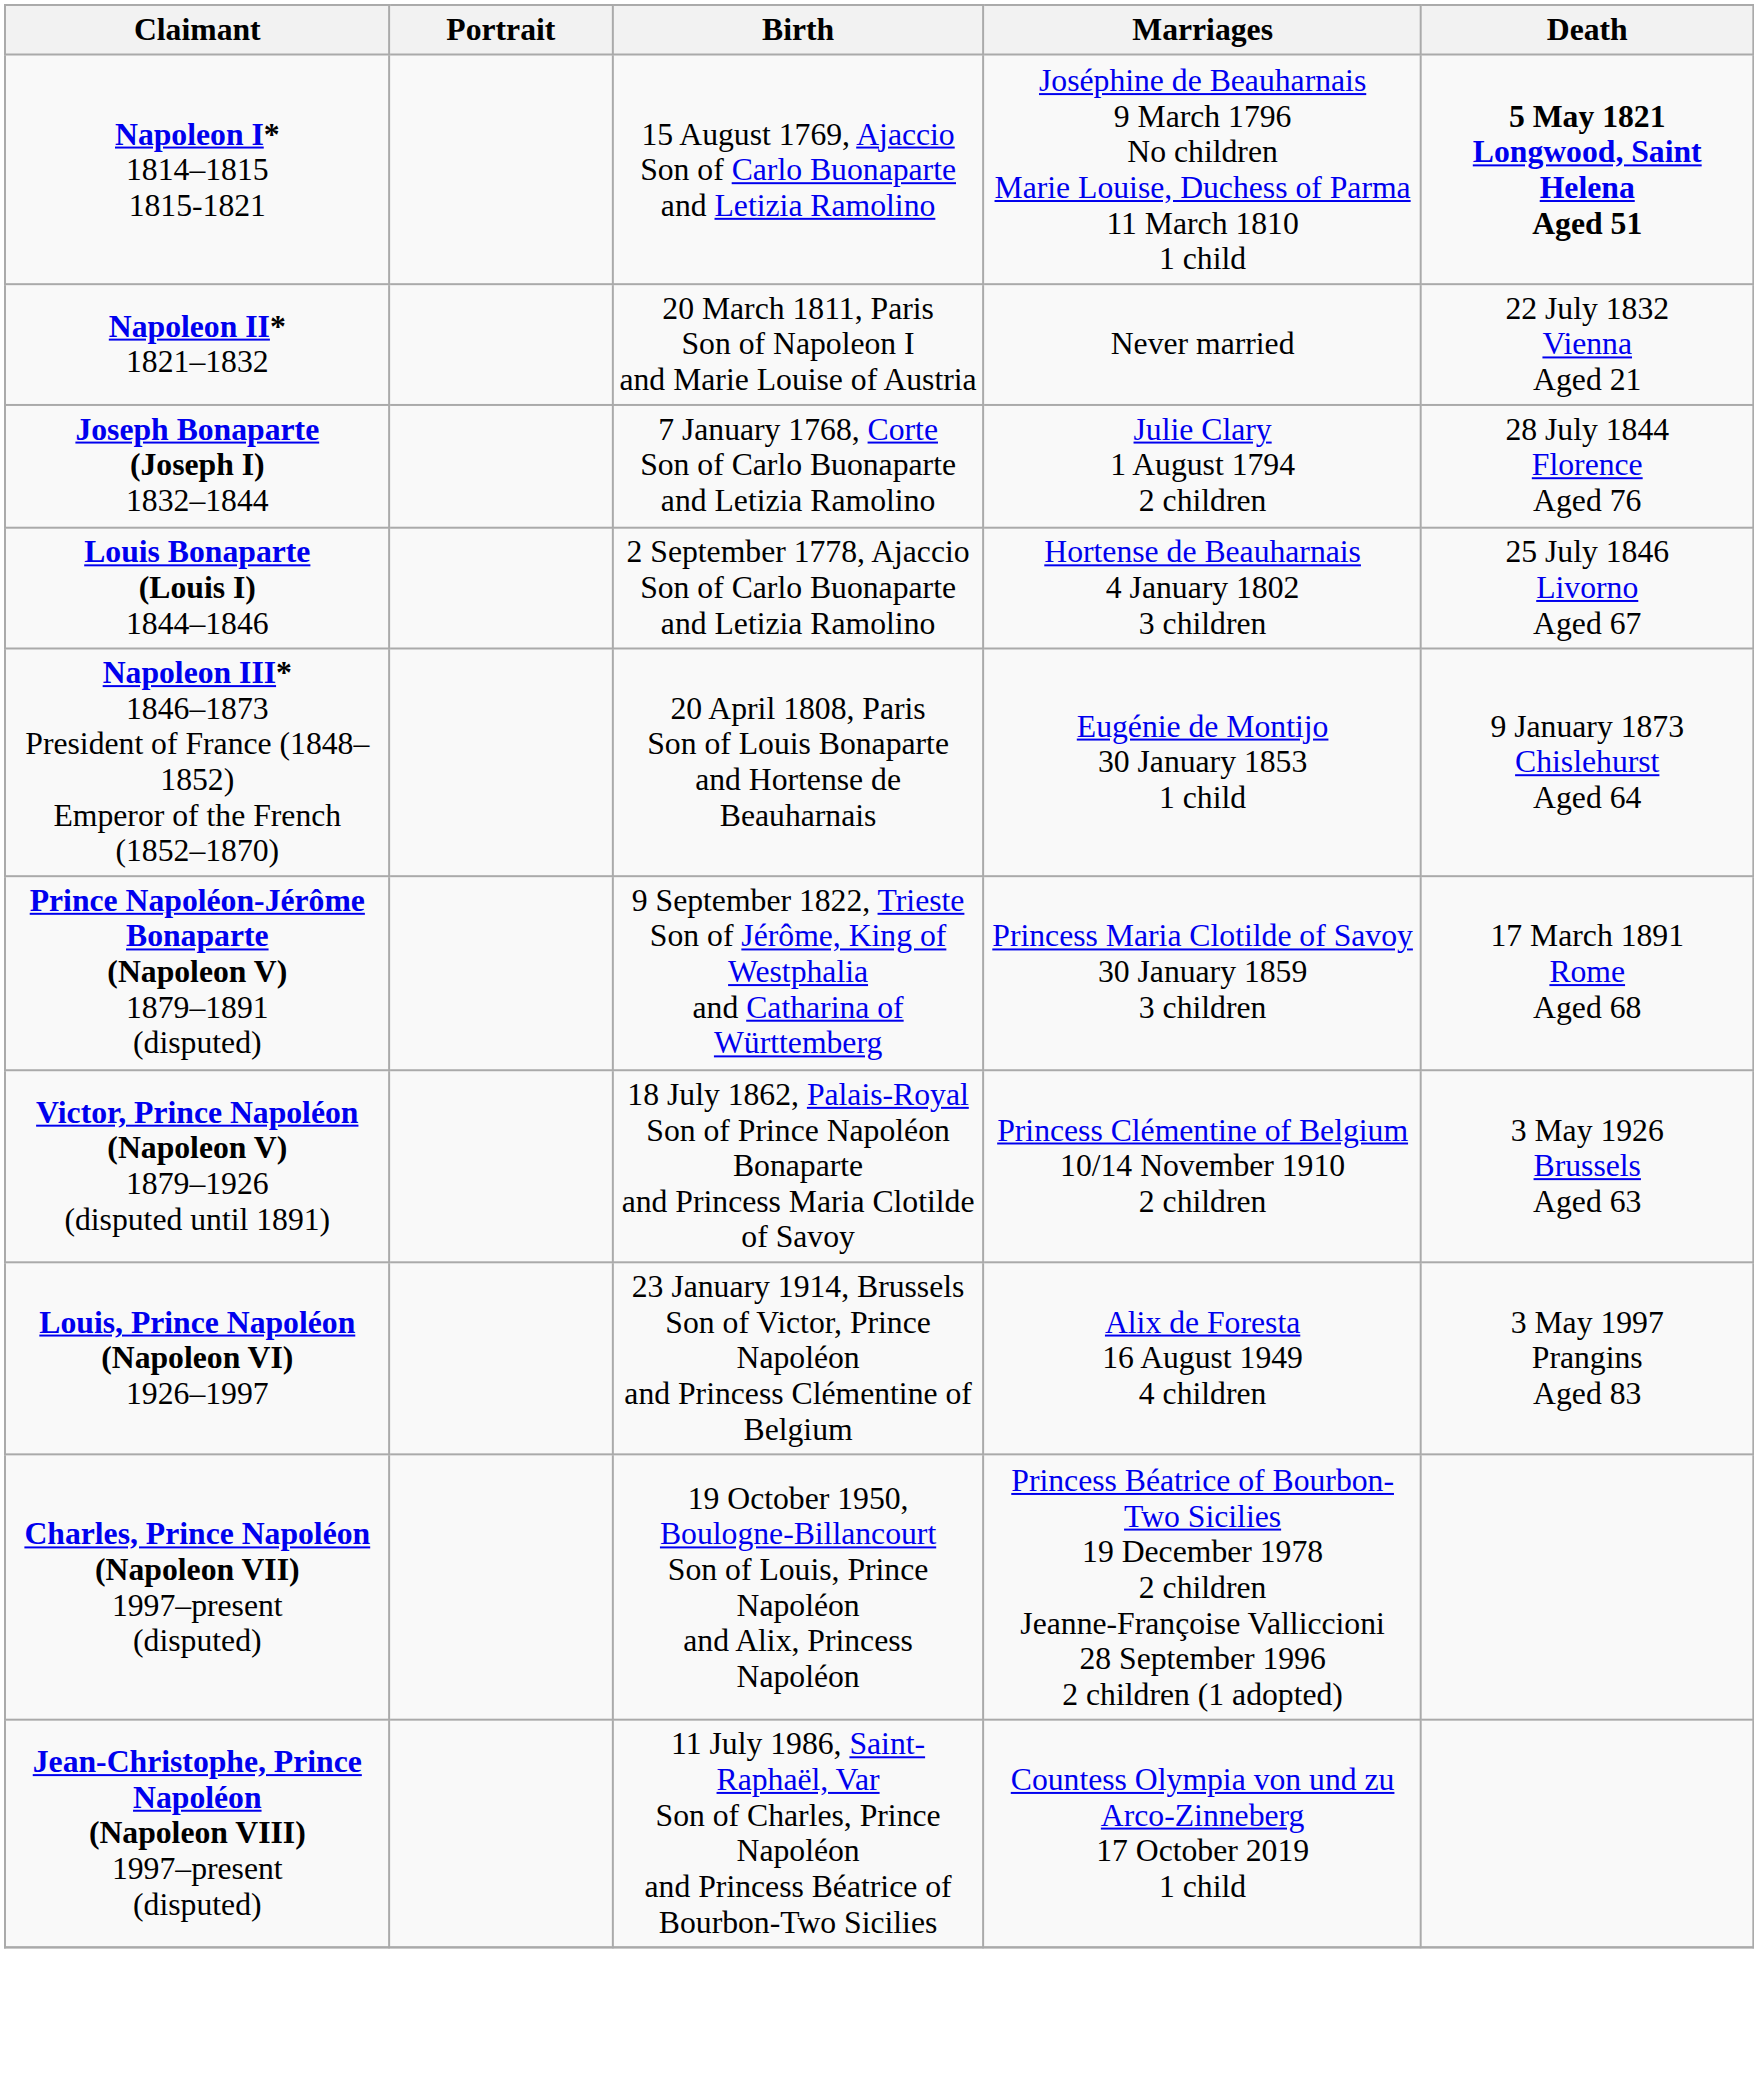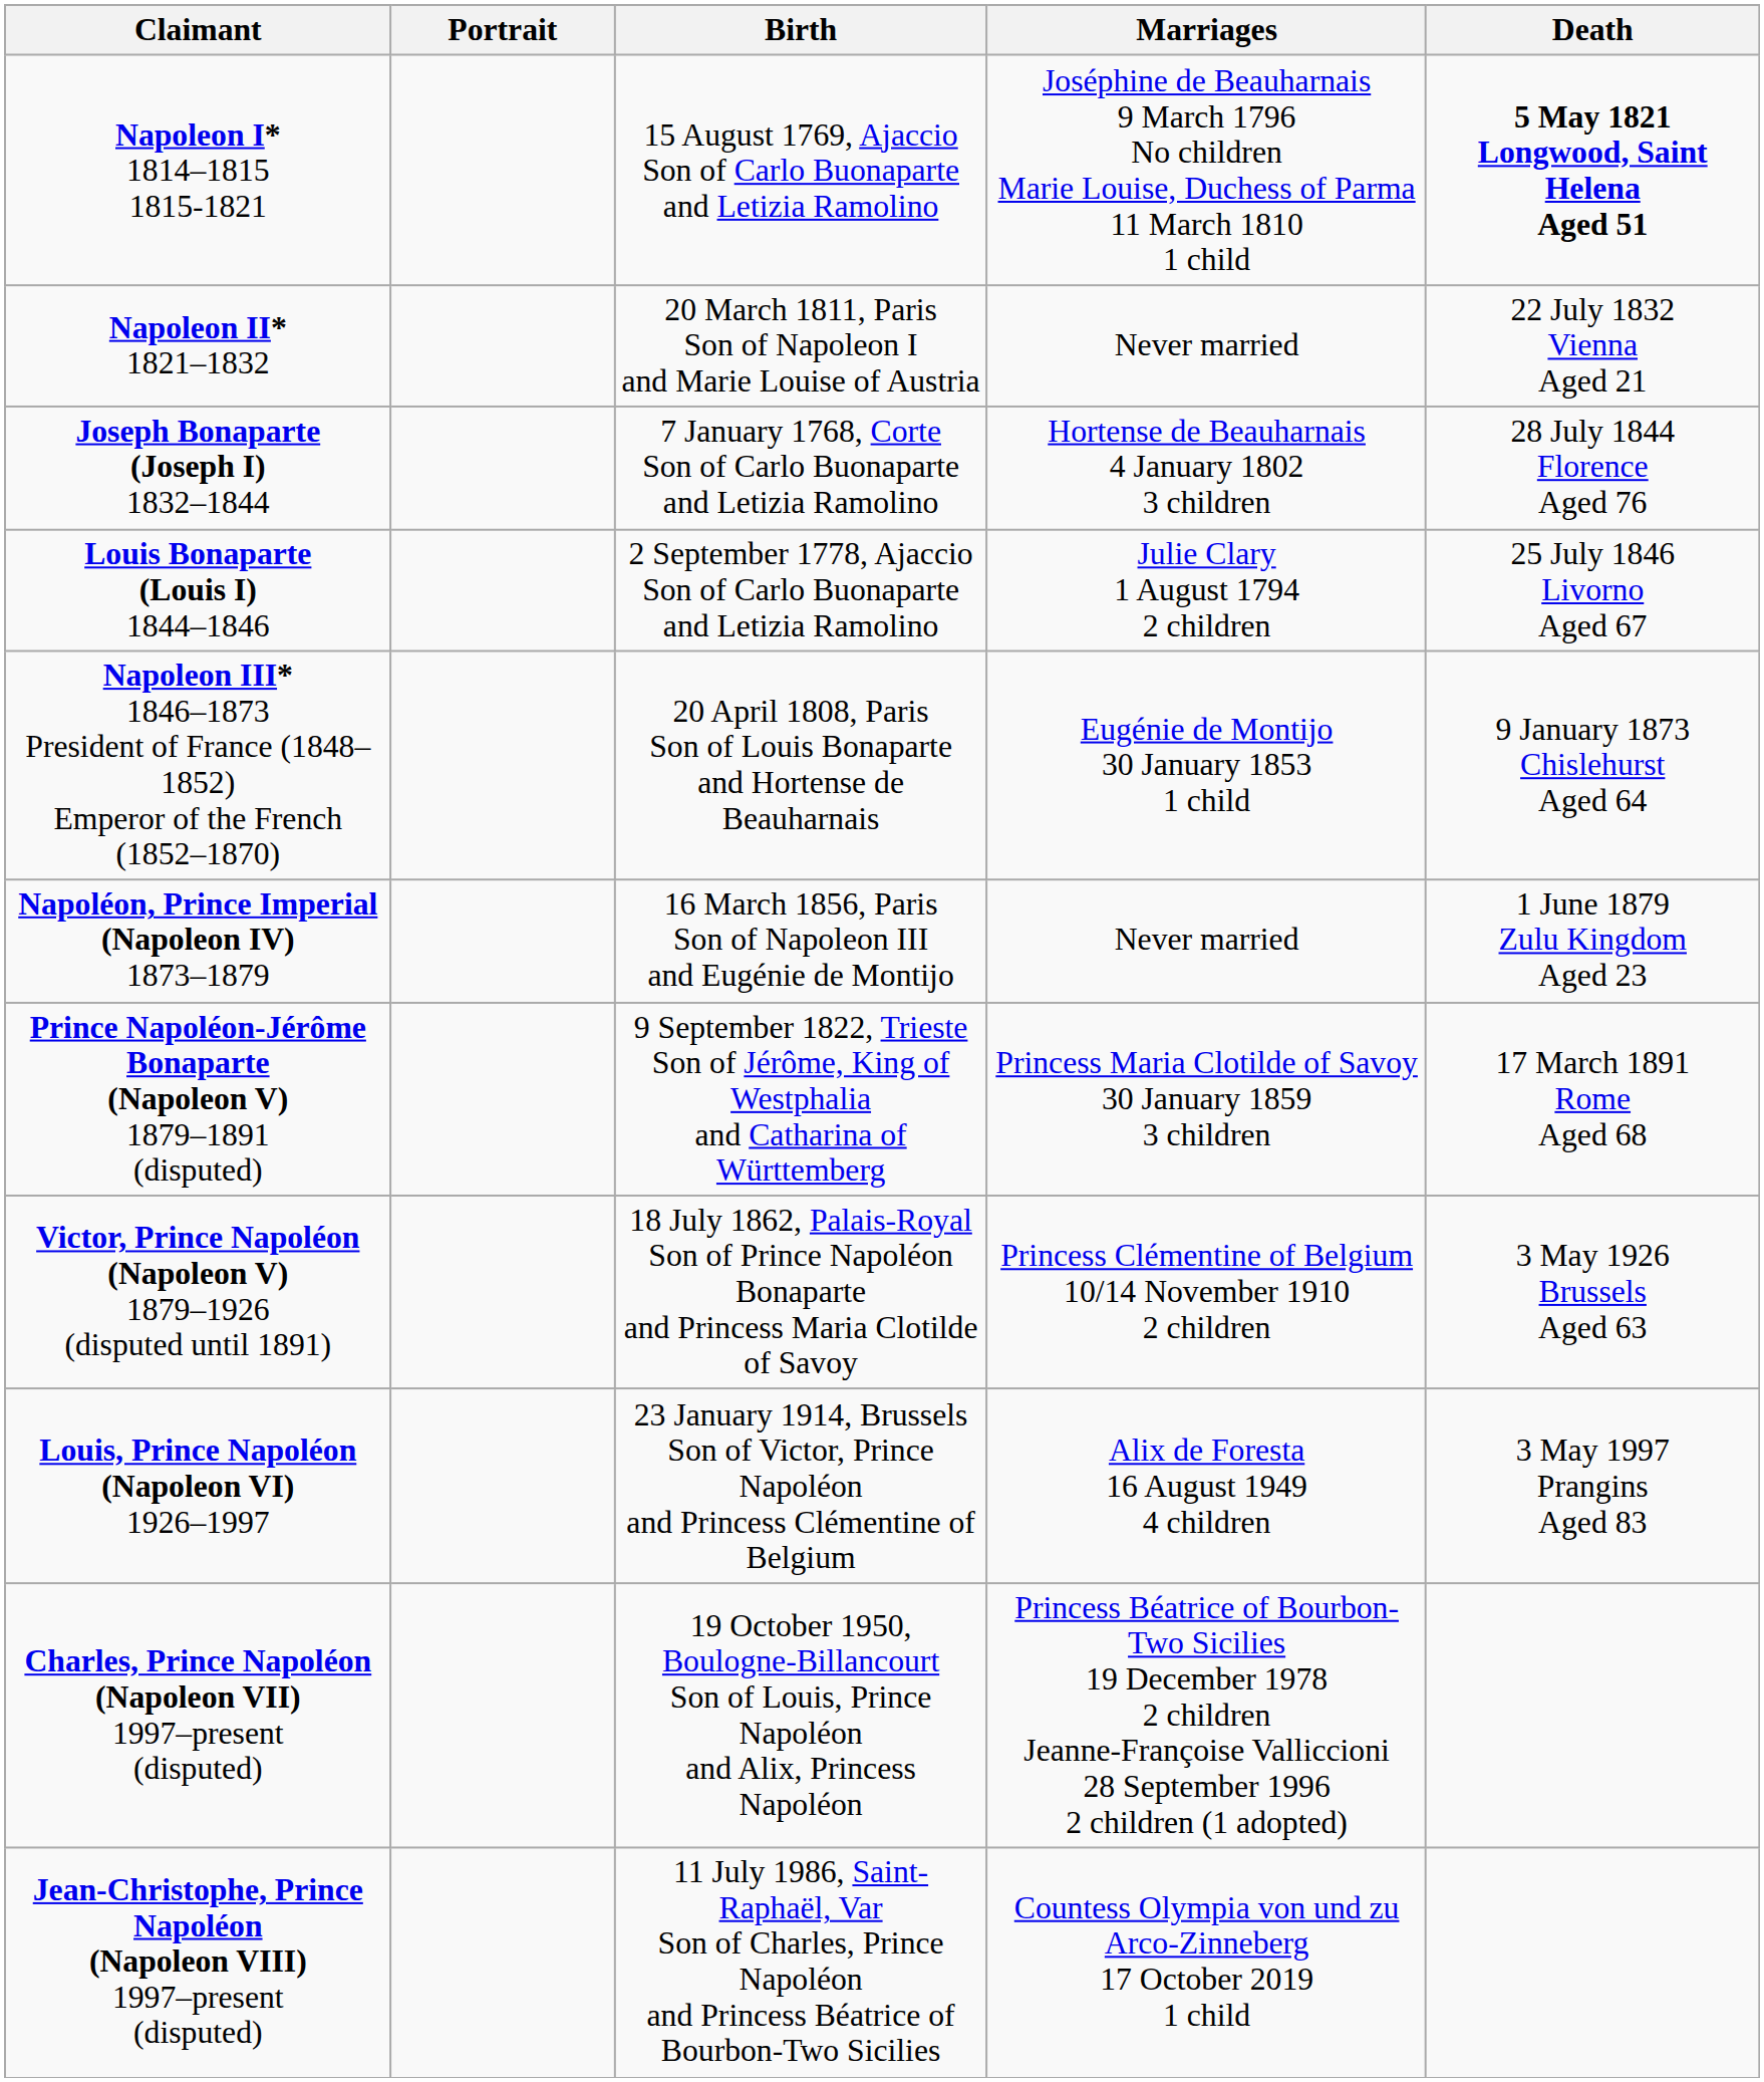Joseph Bonaparte (Joseph I) 1832–1844 | Marriages: Julie Clary 1 August 1794 2 children -> Hortense de Beauharnais 4 January 1802 3 children
Louis Bonaparte (Louis I) 1844–1846 | Marriages: Hortense de Beauharnais 4 January 1802 3 children -> Julie Clary 1 August 1794 2 children
+ row: Napoléon, Prince Imperial (Napoleon IV) 1873–1879 | 16 March 1856, Paris Son of Napoleon III and Eugénie de Montijo | Never married | 1 June 1879 Zulu Kingdom Aged 23
